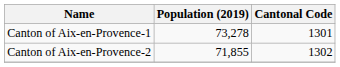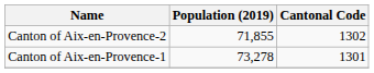rows swapped: Canton of Aix-en-Provence-1 <-> Canton of Aix-en-Provence-2
